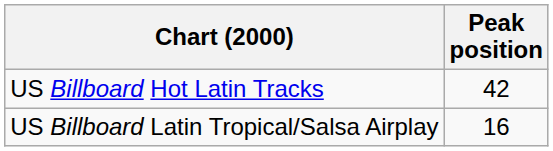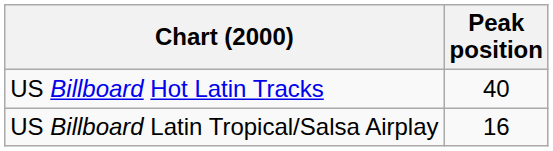US Billboard Hot Latin Tracks | Peak position: 42 -> 40
